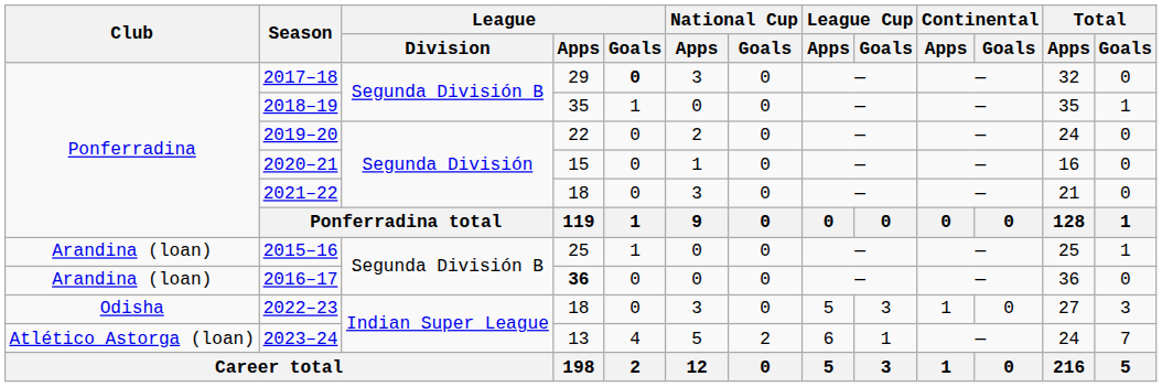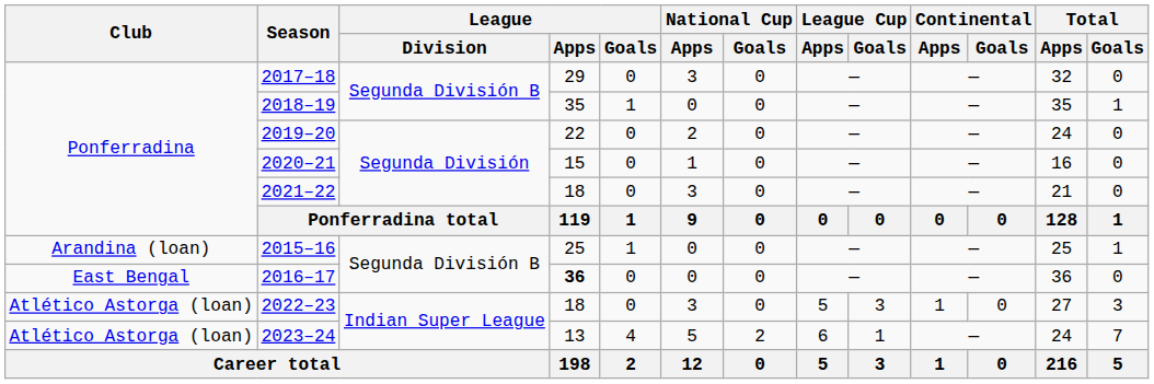2017–18 | League / Goals: bold -> normal
2016–17 | Club: Arandina (loan) -> East Bengal
2022–23 | Club: Odisha -> Atlético Astorga (loan)
